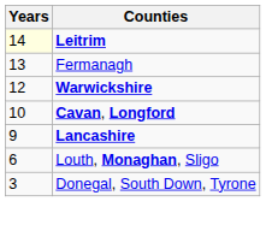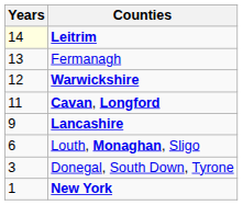Cavan, Longford | Years: 10 -> 11
+ row: 1 | New York
